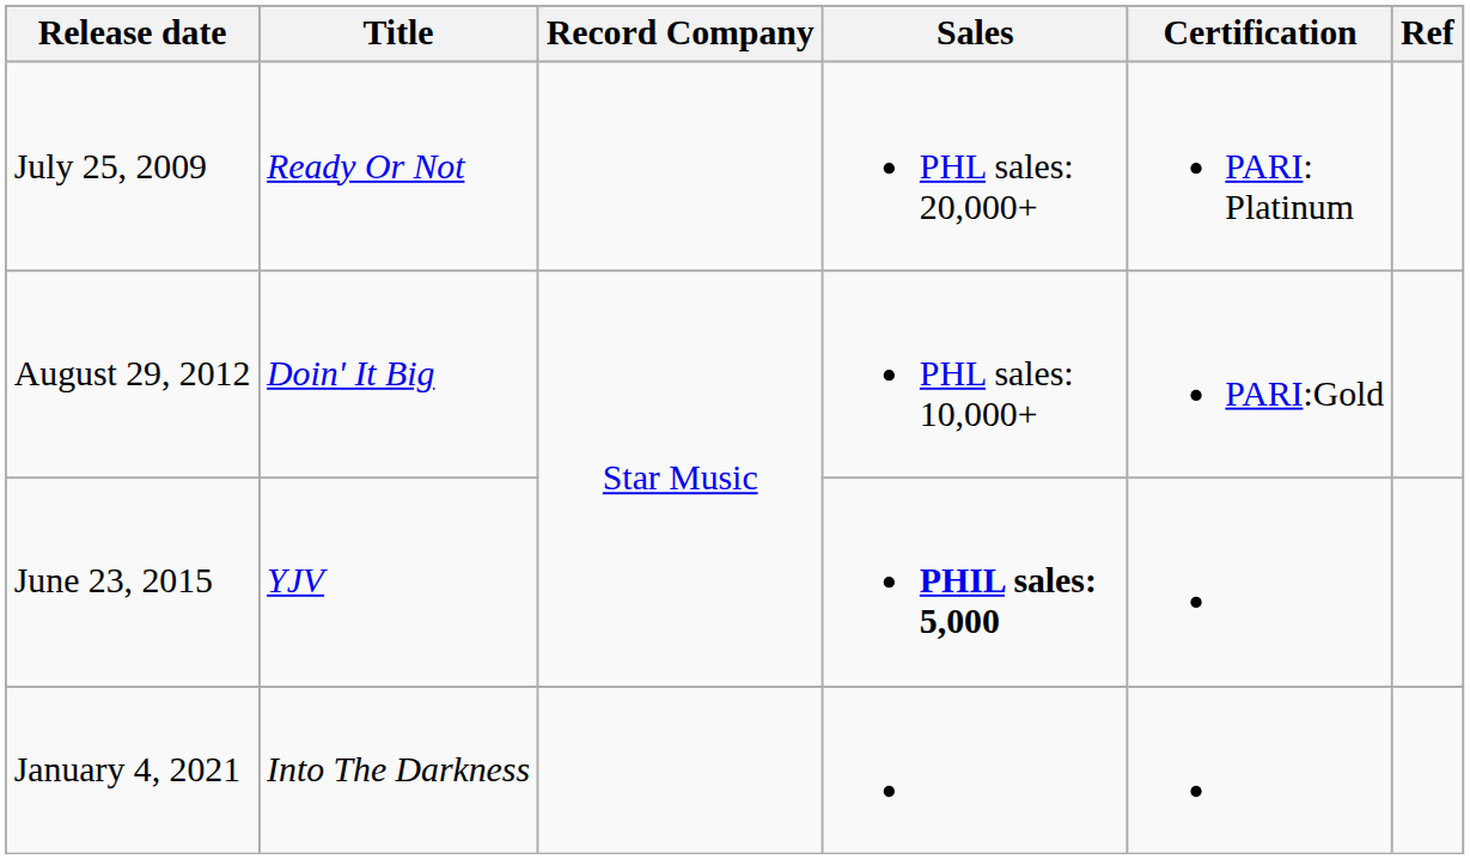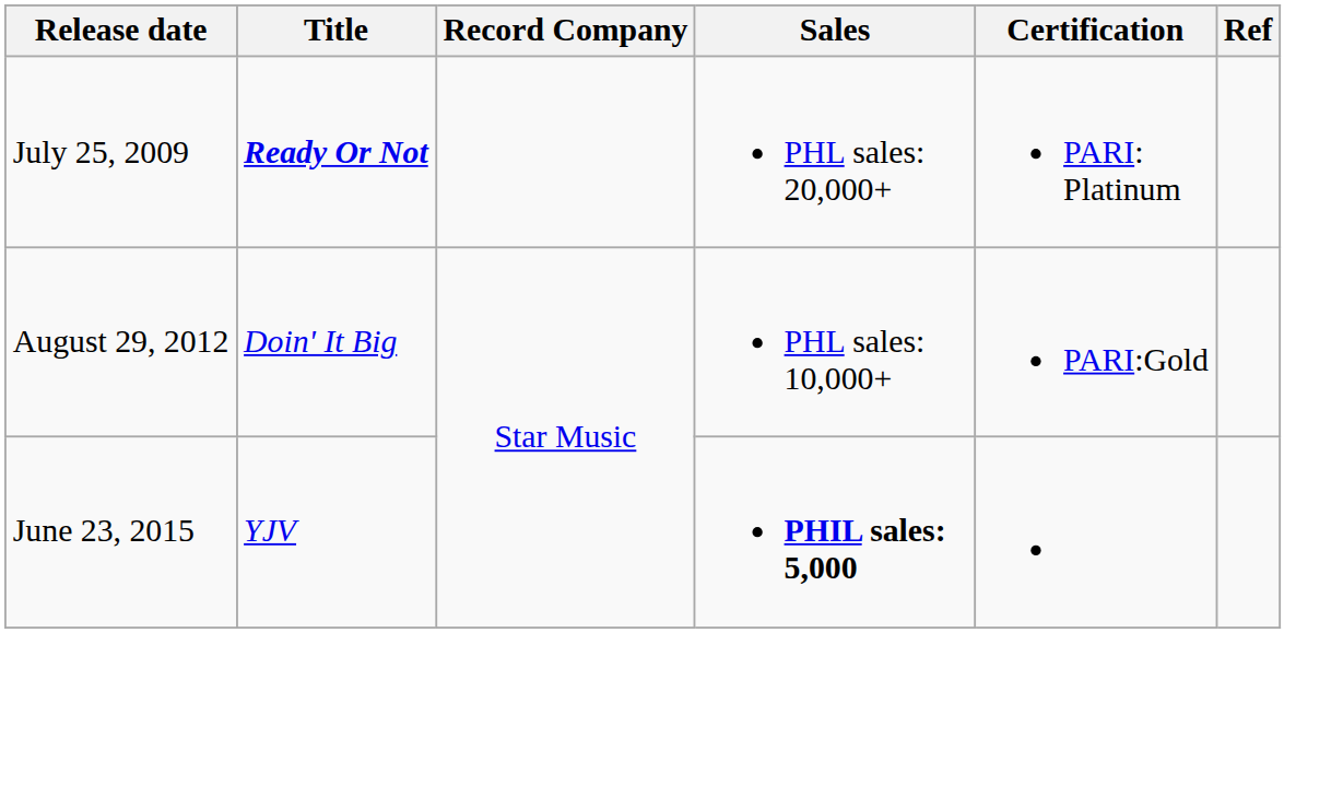July 25, 2009 | Title: normal -> bold
- row: January 4, 2021 | Into The Darkness
